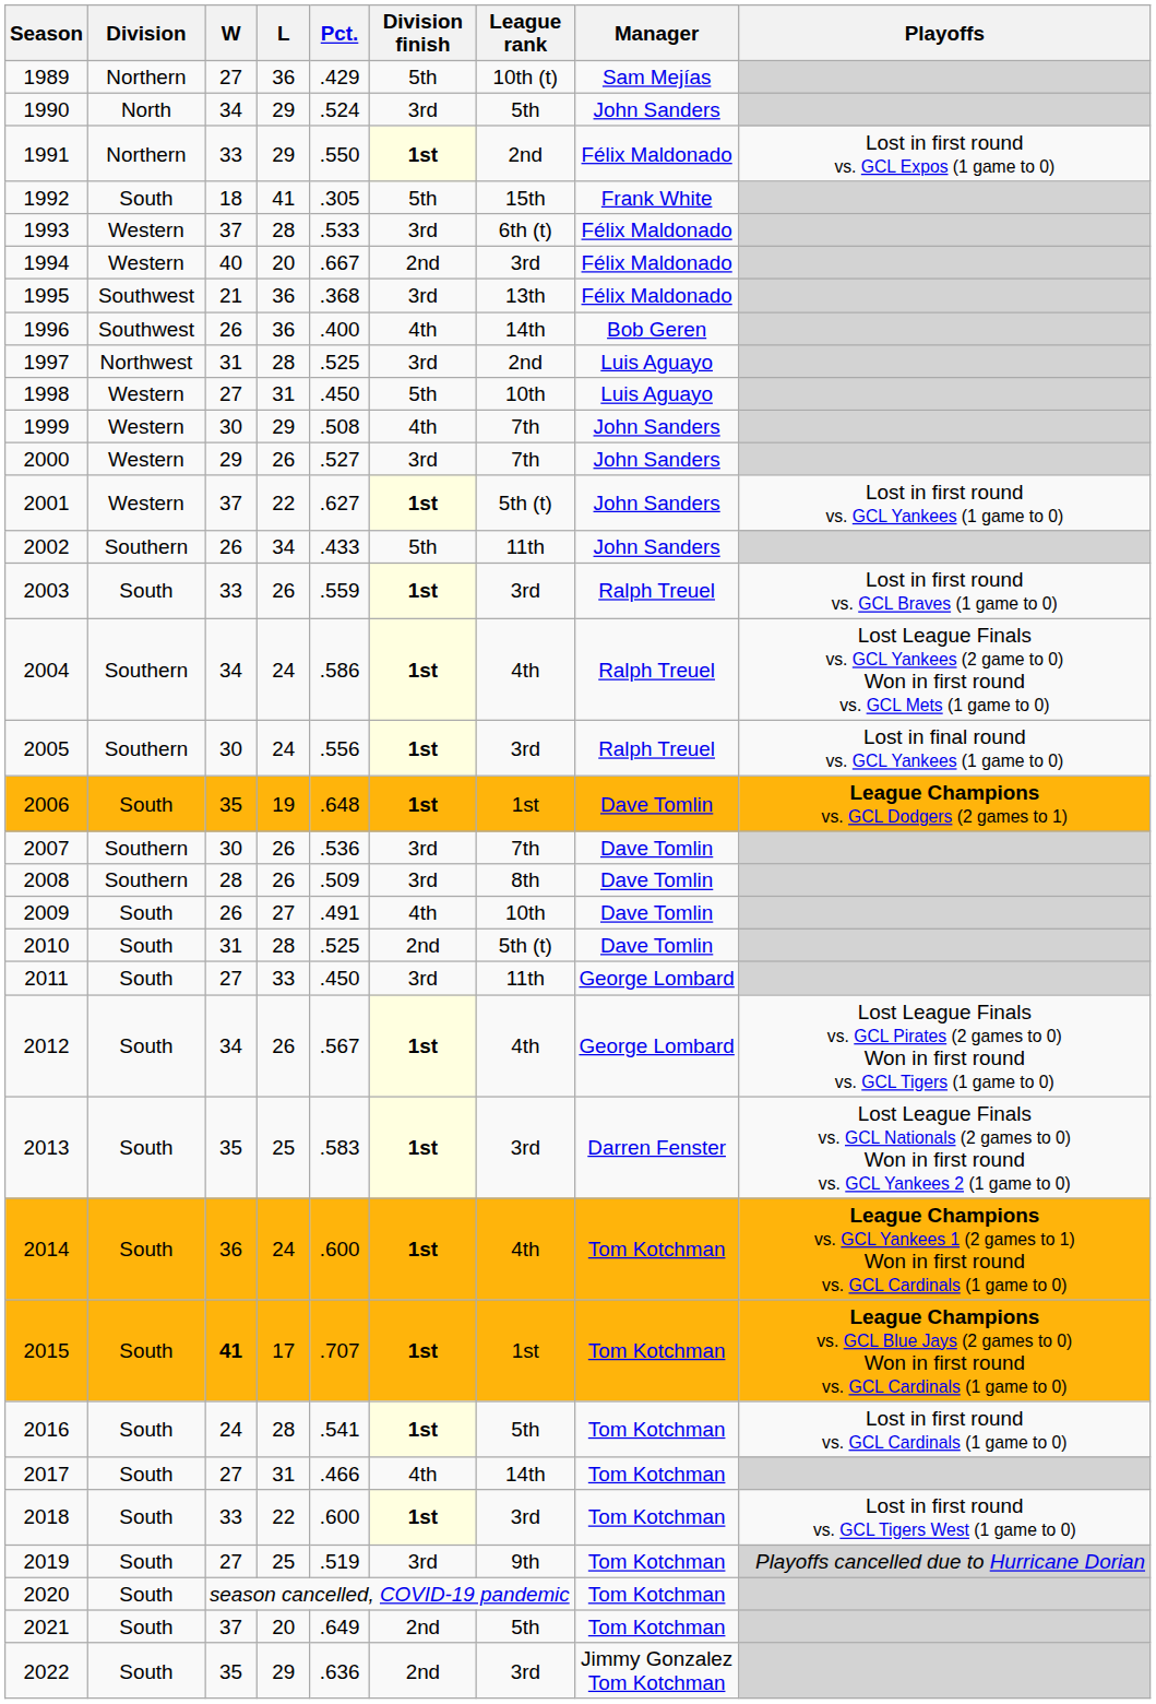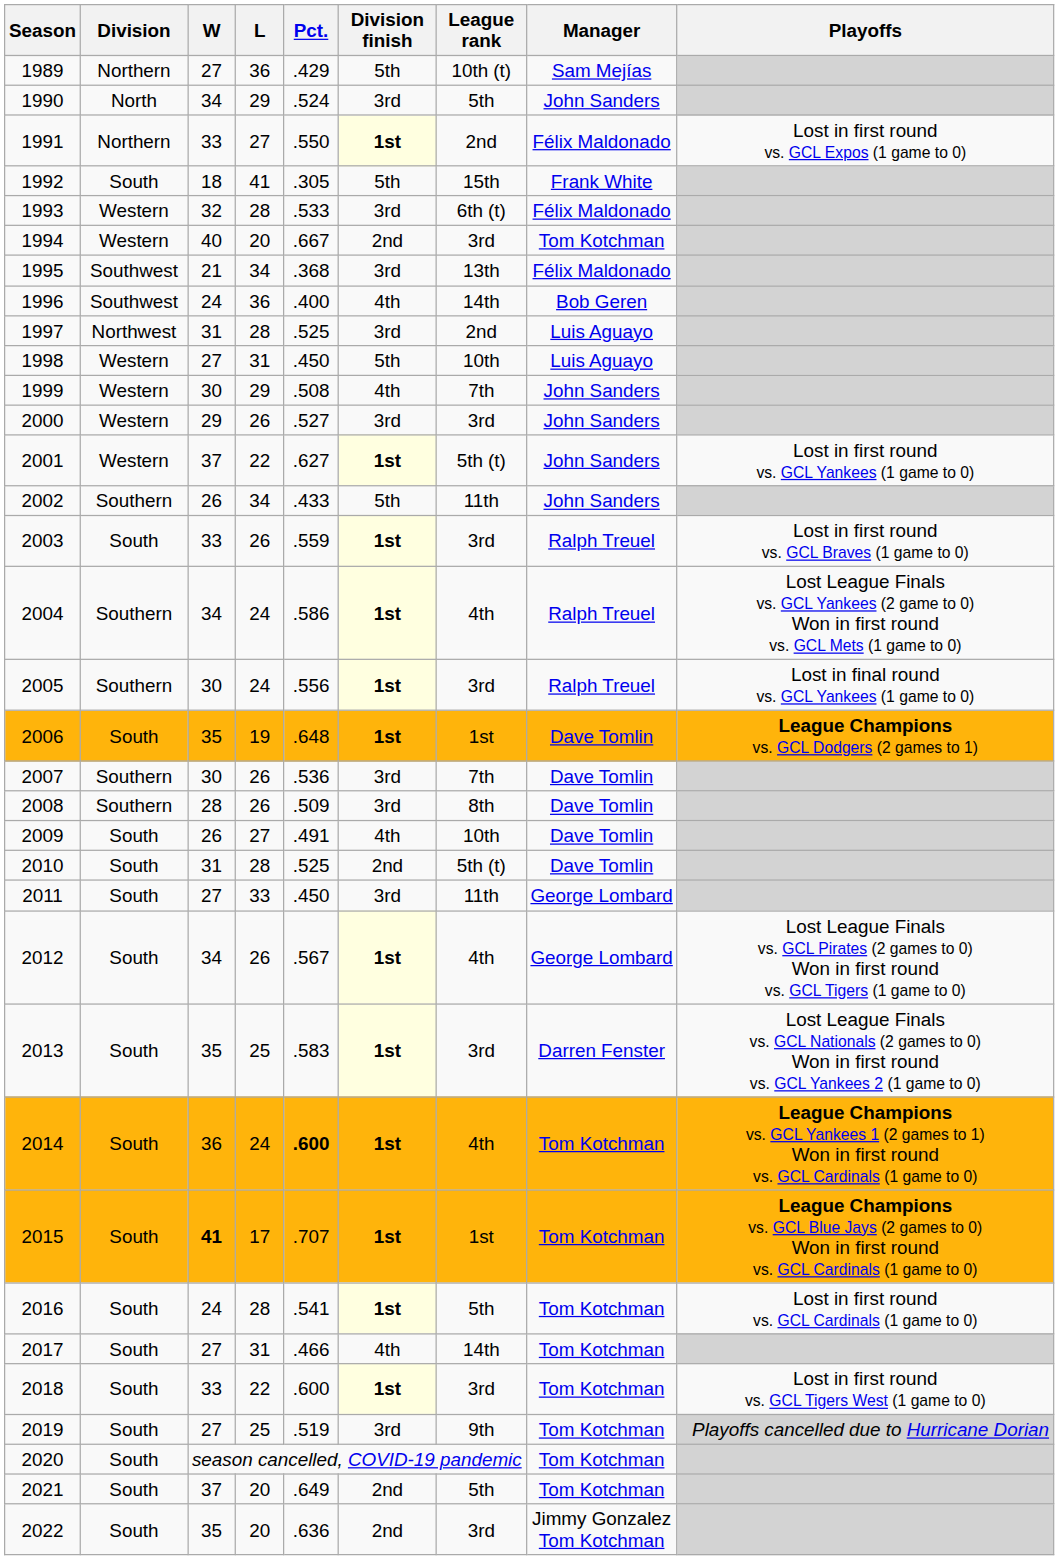1991 | L: 29 -> 27
1993 | W: 37 -> 32
1994 | Manager: Félix Maldonado -> Tom Kotchman
1995 | L: 36 -> 34
1996 | W: 26 -> 24
2000 | League rank: 7th -> 3rd
2014 | Pct.: normal -> bold
2022 | L: 29 -> 20
